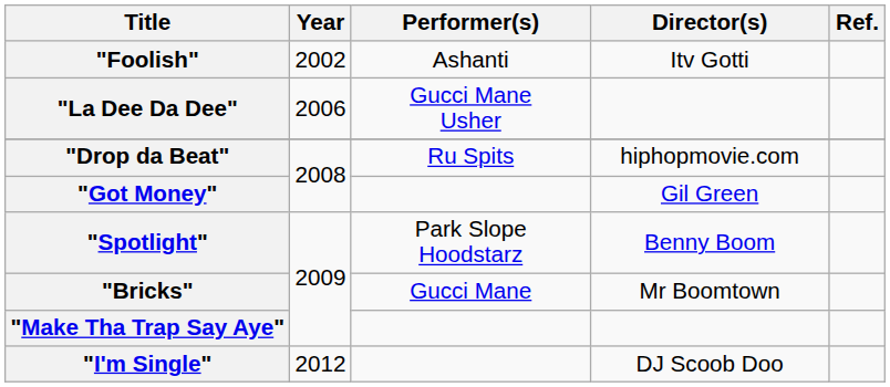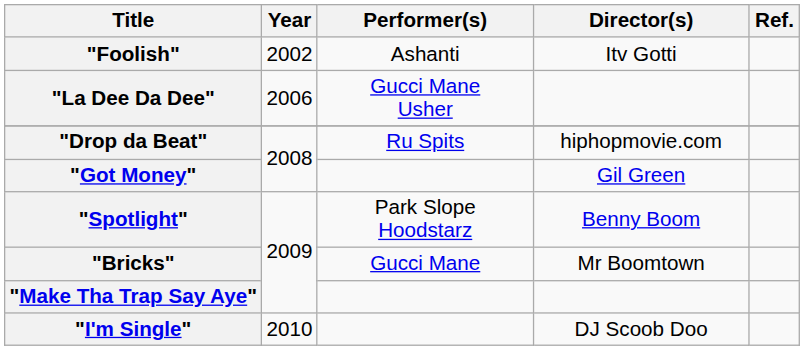"I'm Single" | Year: 2012 -> 2010
